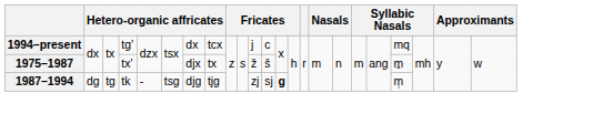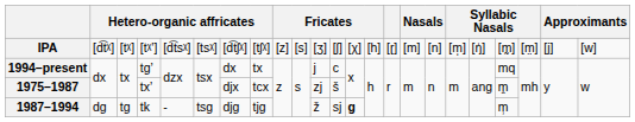+ row: IPA | [d͡tᵡ] | [tᵡ] | [tᵡʼ] | [d͡tsᵡ] | [tsᵡ] | [d͡tʃᵡ] | [tʃᵡ] | [z] | [s] | [ʒ] | [ʃ] | [χ] | [h] | [ɽ] | [m] | [n] | [m̩] | [ŋ̍] | [m̰] | [m̤] | [j] | [w]
1994–present | column 8: tcx -> tx
1975–1987 | column 8: tx -> tcx
1975–1987 | column 11: ž -> zj
1987–1994 | column 11: zj -> ž
